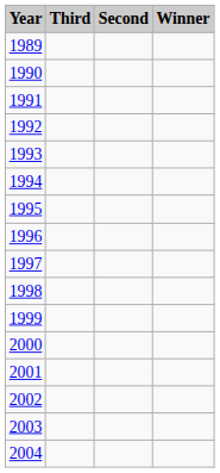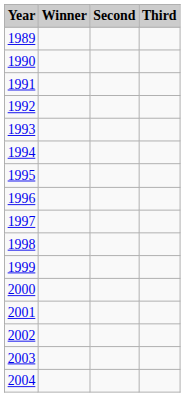columns swapped: Winner <-> Third
